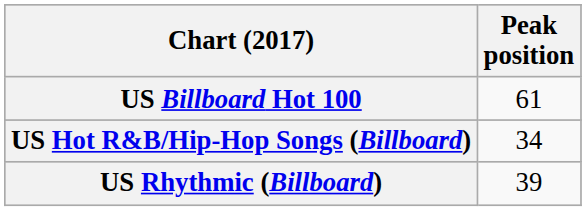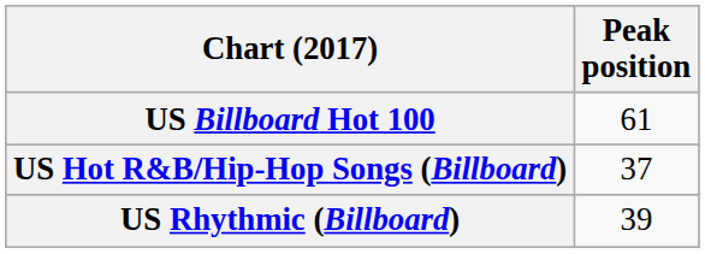US Hot R&B/Hip-Hop Songs (Billboard) | Peak position: 34 -> 37
